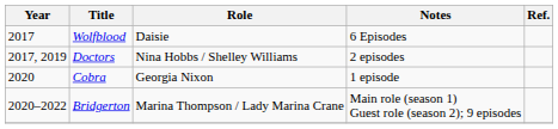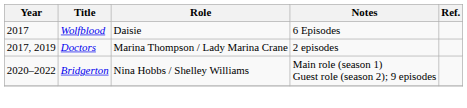Doctors | Role: Nina Hobbs / Shelley Williams -> Marina Thompson / Lady Marina Crane
- row: 2020 | Cobra | Georgia Nixon | 1 episode
Bridgerton | Role: Marina Thompson / Lady Marina Crane -> Nina Hobbs / Shelley Williams
